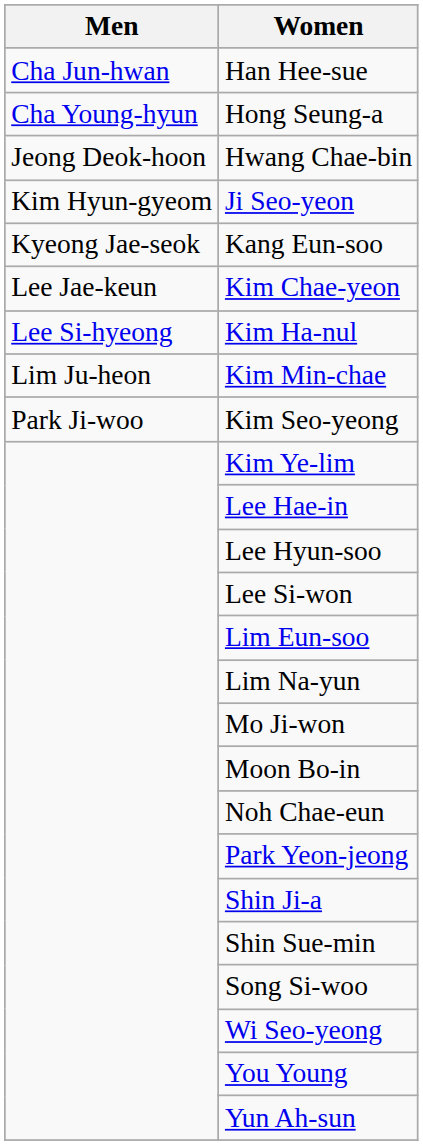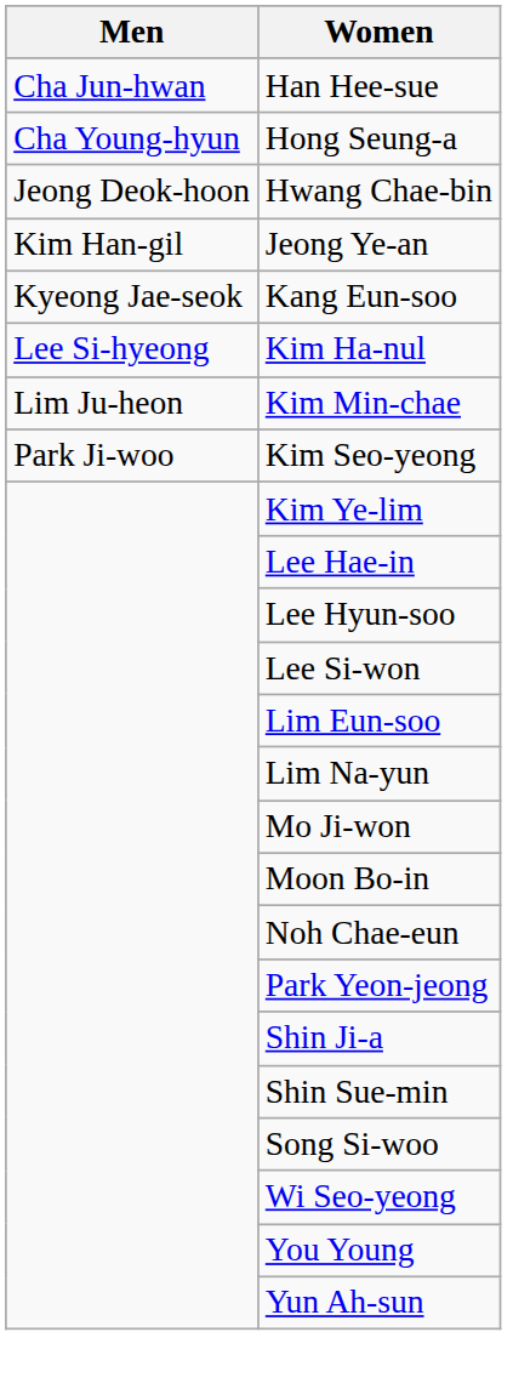+ row: Kim Han-gil | Jeong Ye-an
- row: Kim Hyun-gyeom | Ji Seo-yeon
- row: Lee Jae-keun | Kim Chae-yeon
